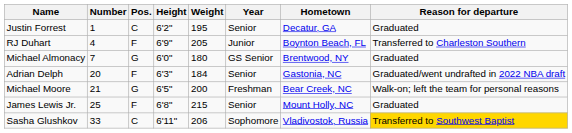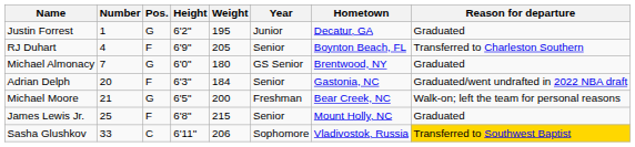Justin Forrest | Pos.: C -> G
Justin Forrest | Year: Senior -> Junior
RJ Duhart | Year: Junior -> Senior
